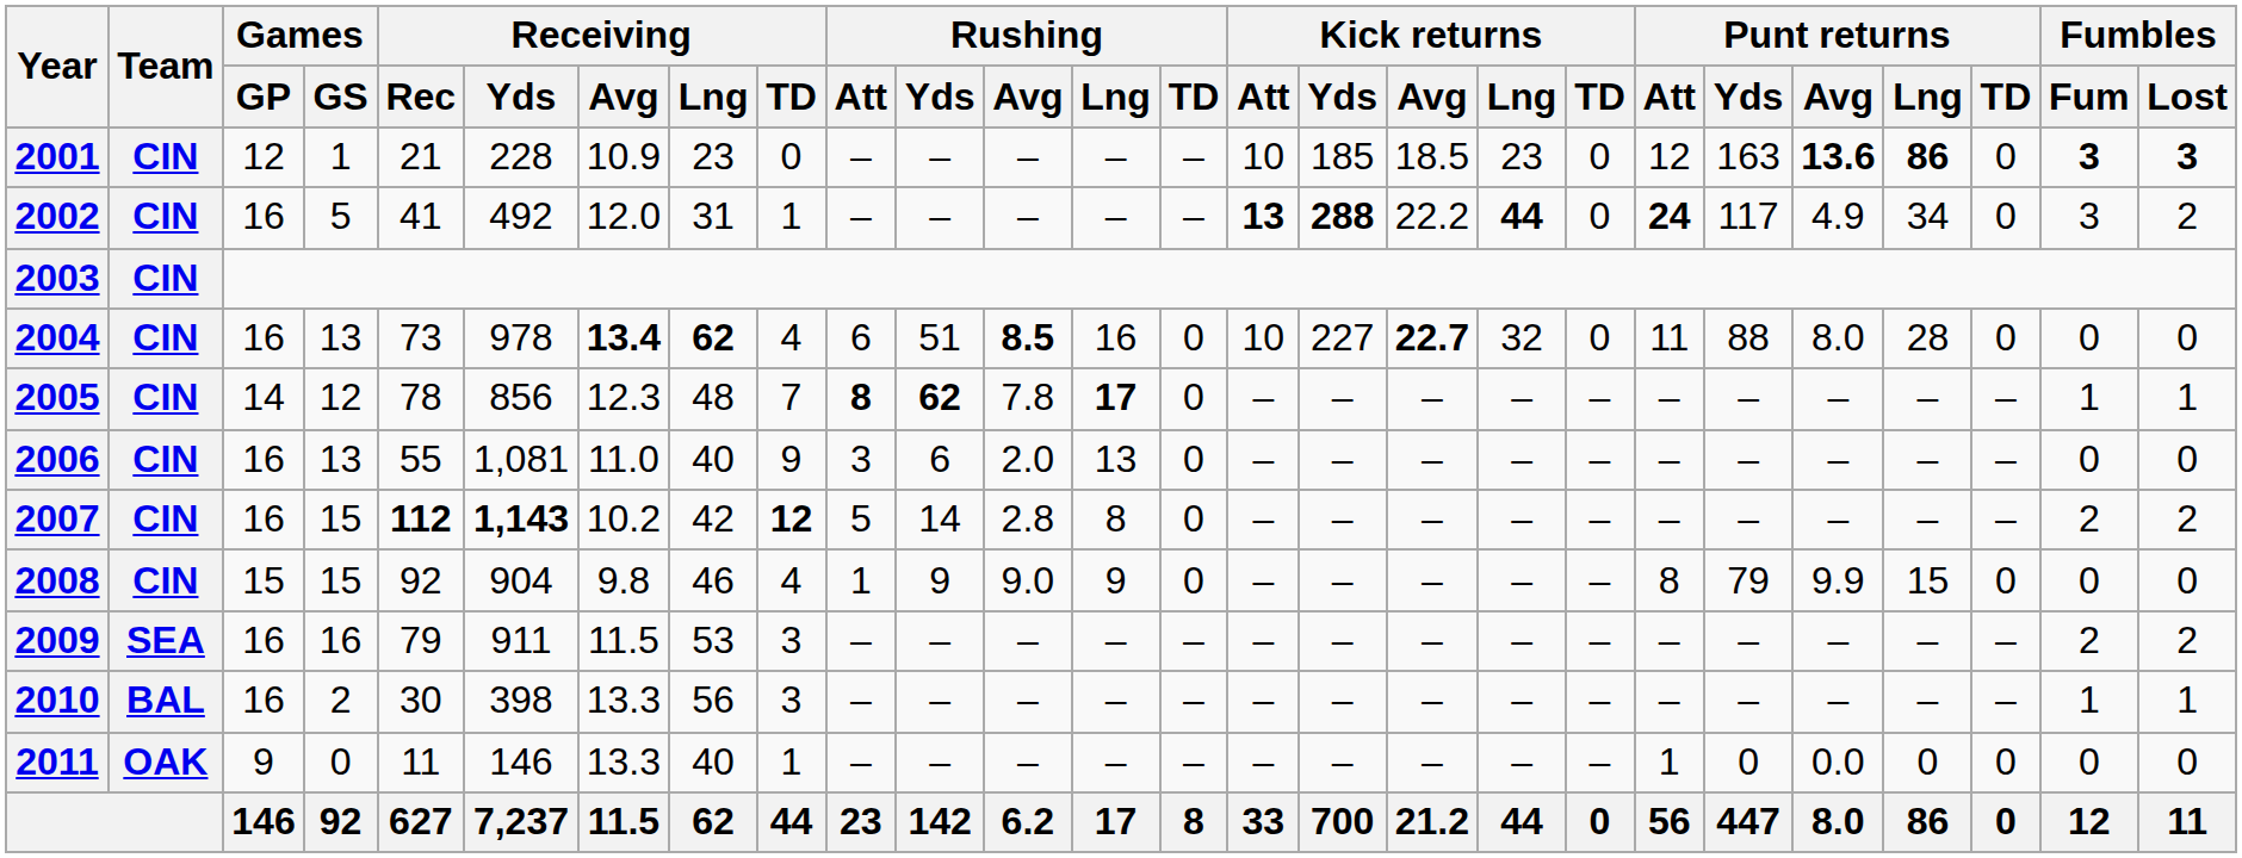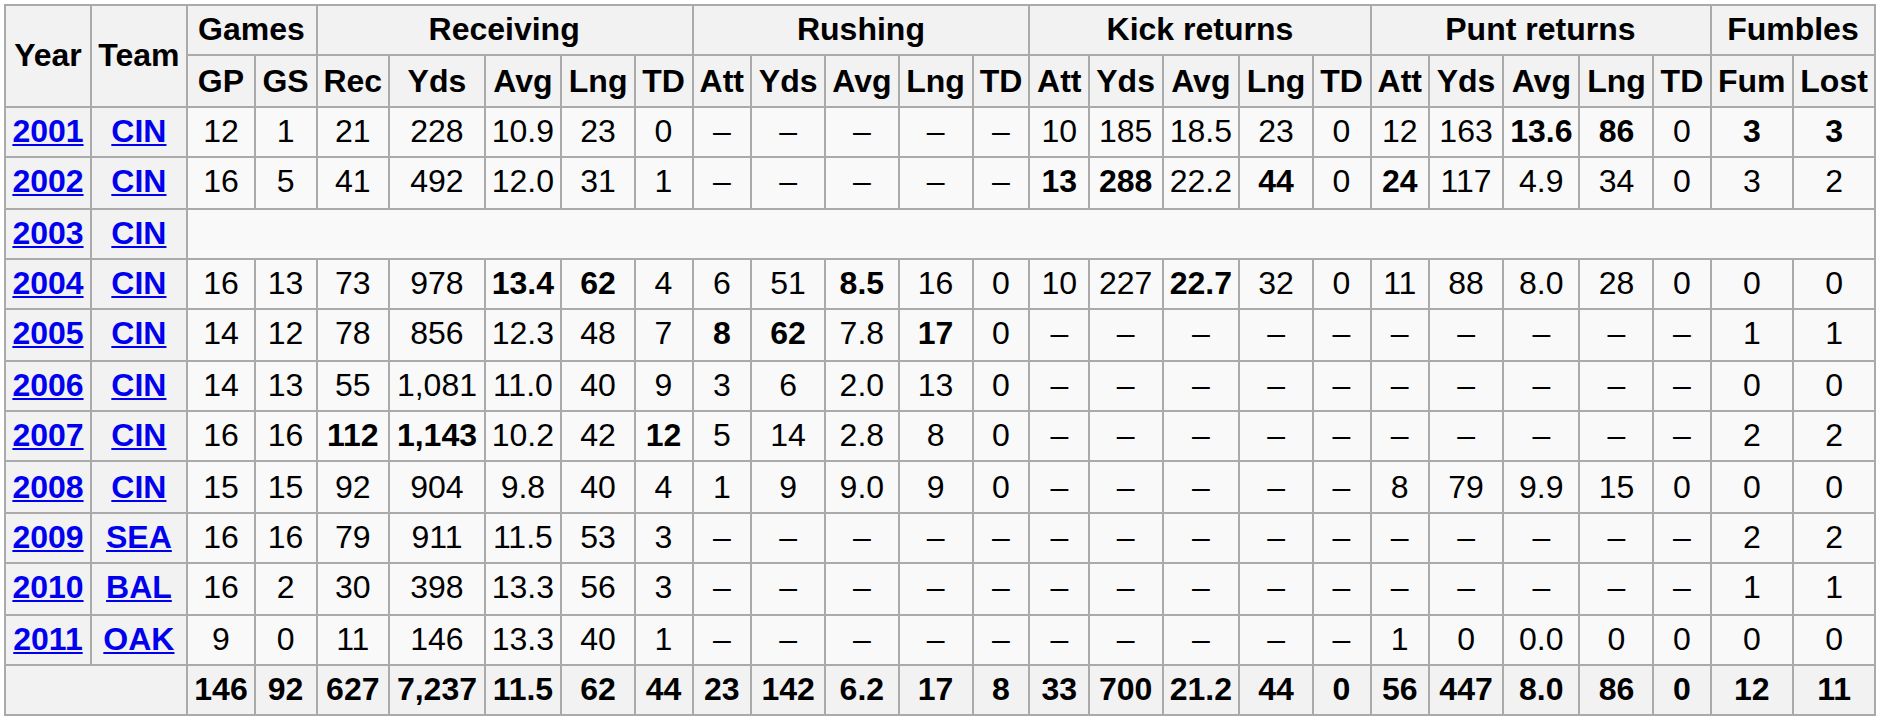2006 | Games / GP: 16 -> 14
2007 | Games / GS: 15 -> 16
2008 | Receiving / Lng: 46 -> 40
